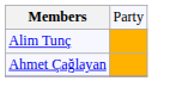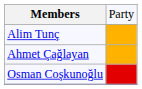+ row: Osman Coşkunoğlu
